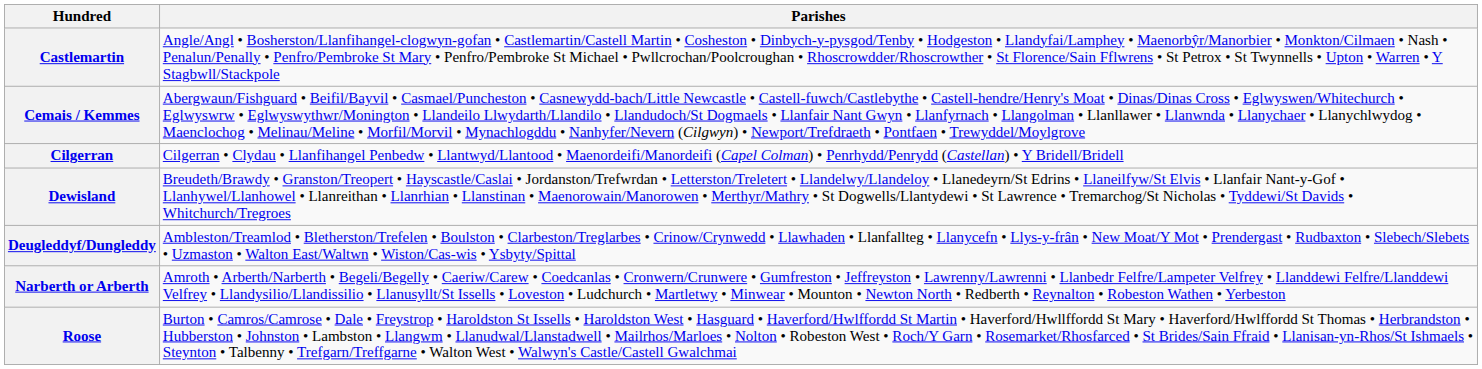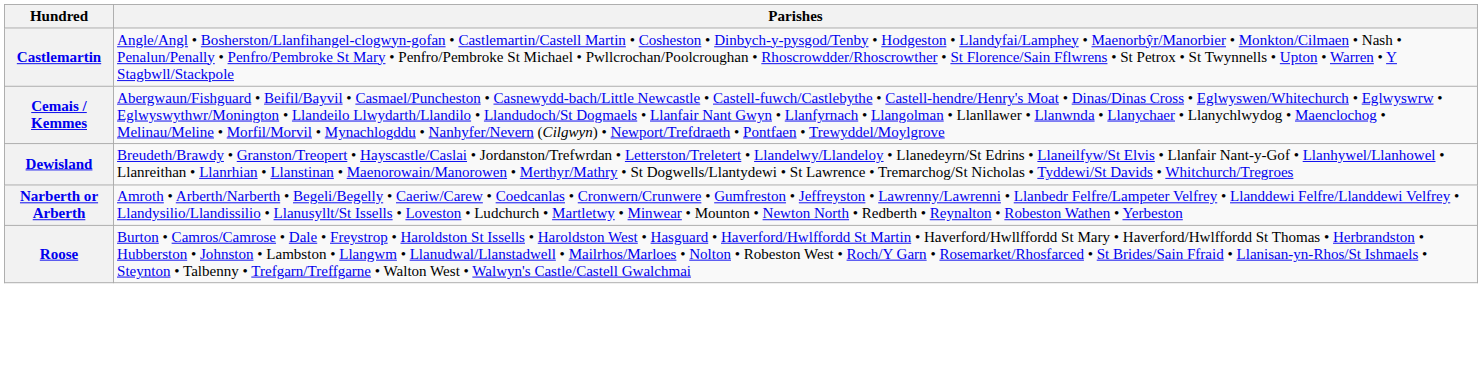- row: Cilgerran | Cilgerran • Clydau • Llanfihangel Penbedw • Llantwyd/Llantood • Maenordeifi/Manordeifi (Capel Colman) • Penrhydd/Penrydd (Castellan) • Y Bridell/Bridell
- row: Deugleddyf/Dungleddy | Ambleston/Treamlod • Bletherston/Trefelen • Boulston • Clarbeston/Treglarbes • Crinow/Crynwedd • Llawhaden • Llanfallteg • Llanycefn • Llys-y-frân • New Moat/Y Mot • Prendergast • Rudbaxton • Slebech/Slebets • Uzmaston • Walton East/Waltwn • Wiston/Cas-wis • Ysbyty/Spittal
